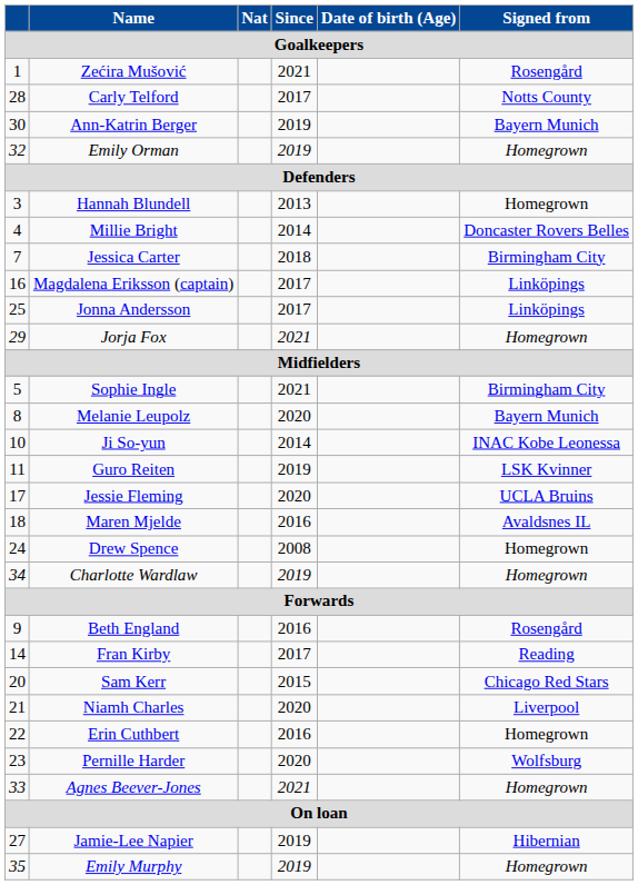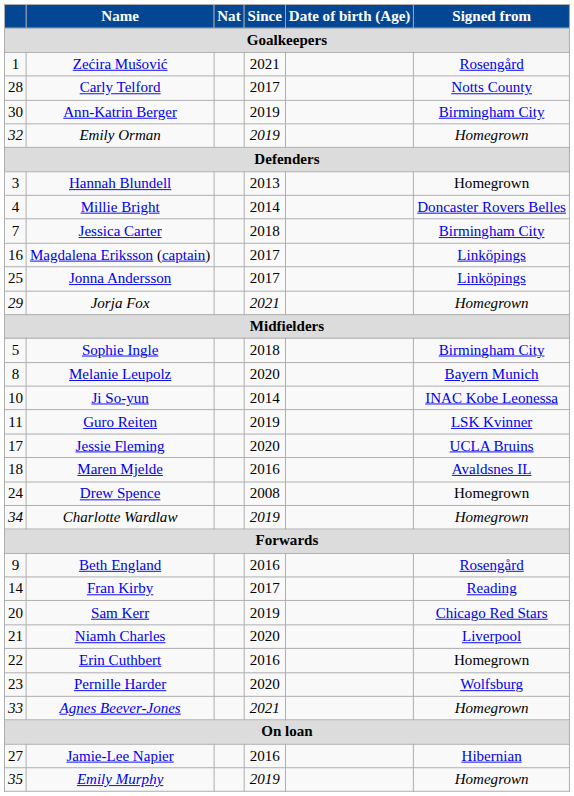Ann-Katrin Berger | Signed from / Goalkeepers: Bayern Munich -> Birmingham City
Sophie Ingle | Since / Goalkeepers: 2021 -> 2018
Sam Kerr | Since / Goalkeepers: 2015 -> 2019
Jamie-Lee Napier | Since / Goalkeepers: 2019 -> 2016
